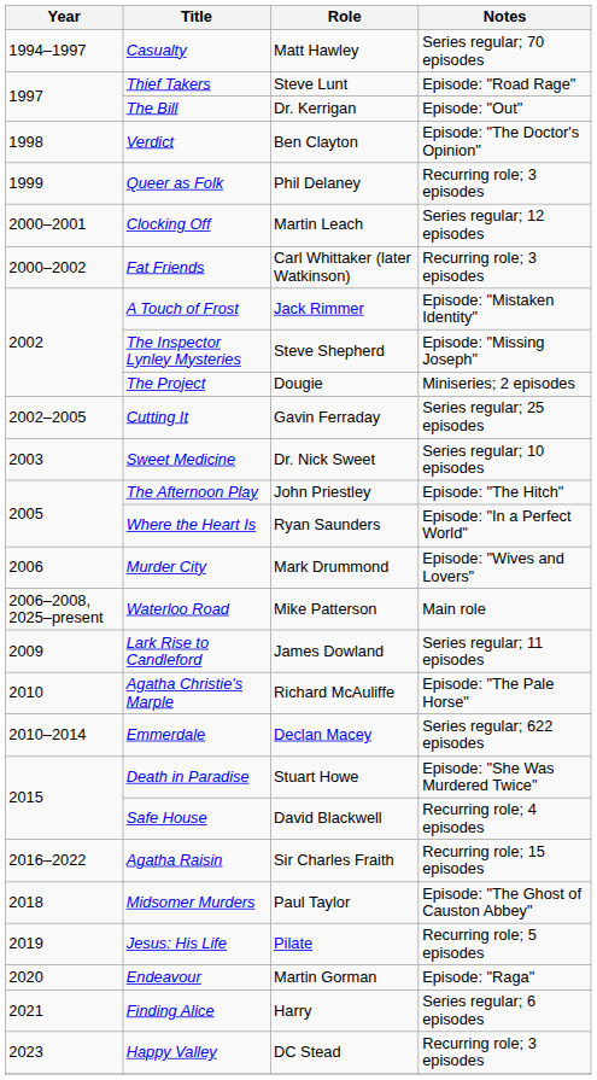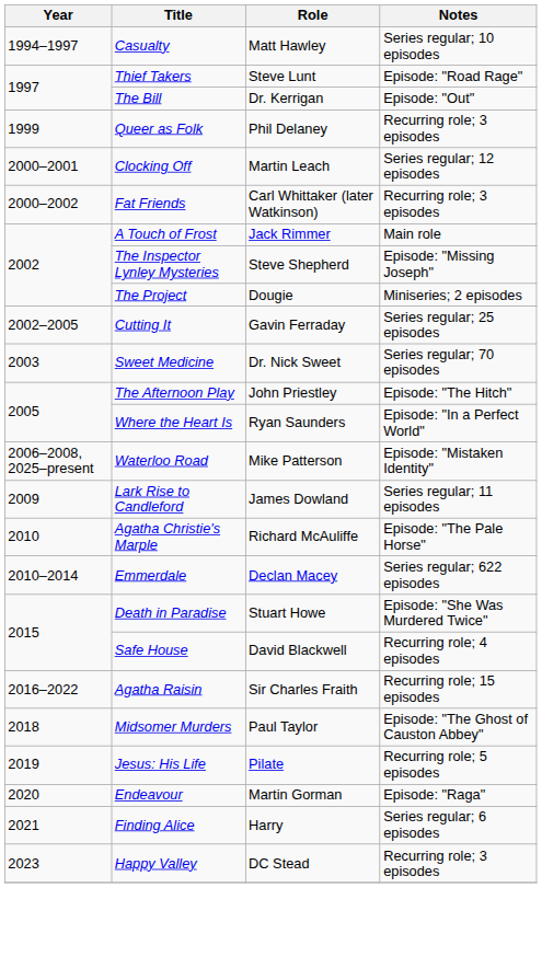Casualty | Notes: Series regular; 70 episodes -> Series regular; 10 episodes
- row: 1998 | Verdict | Ben Clayton | Episode: "The Doctor's Opinion"
A Touch of Frost | Notes: Episode: "Mistaken Identity" -> Main role
Sweet Medicine | Notes: Series regular; 10 episodes -> Series regular; 70 episodes
- row: 2006 | Murder City | Mark Drummond | Episode: "Wives and Lovers"
Waterloo Road | Notes: Main role -> Episode: "Mistaken Identity"
